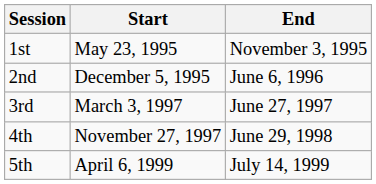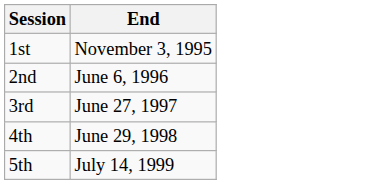- column: Start | May 23, 1995 | December 5, 1995 | March 3, 1997 | November 27, 1997 | April 6, 1999
